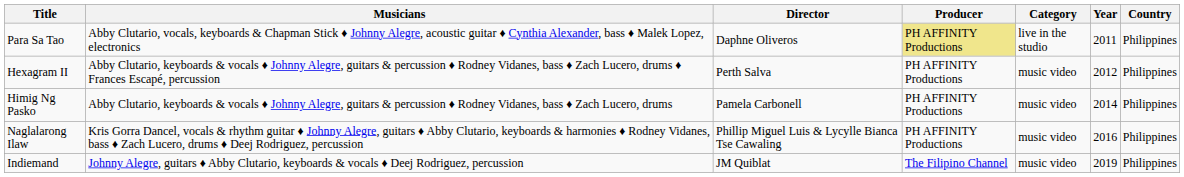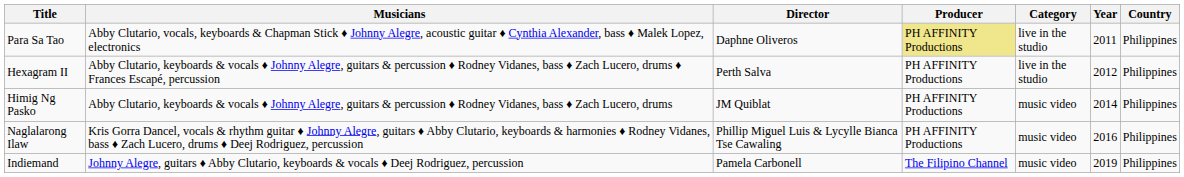Hexagram II | Category: music video -> live in the studio
Himig Ng Pasko | Director: Pamela Carbonell -> JM Quiblat
Indiemand | Director: JM Quiblat -> Pamela Carbonell
